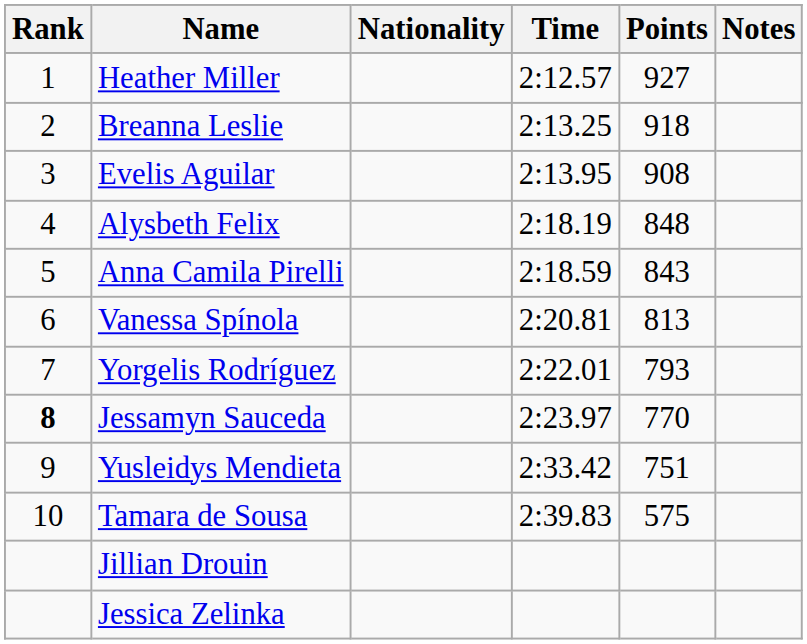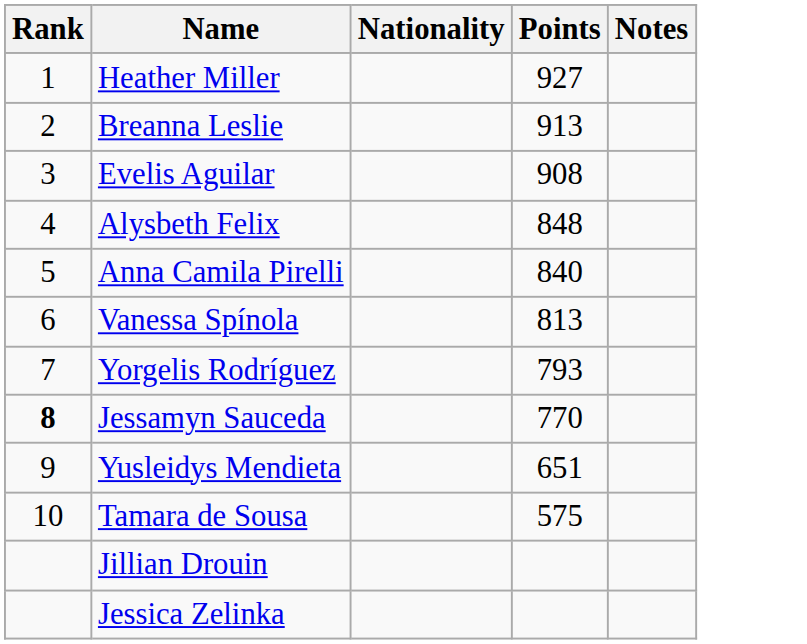- column: Time | 2:12.57 | 2:13.25 | 2:13.95 | 2:18.19 | 2:18.59 | 2:20.81 | 2:22.01 | 2:23.97 | 2:33.42 | 2:39.83
Breanna Leslie | Points: 918 -> 913
Anna Camila Pirelli | Points: 843 -> 840
Yusleidys Mendieta | Points: 751 -> 651
